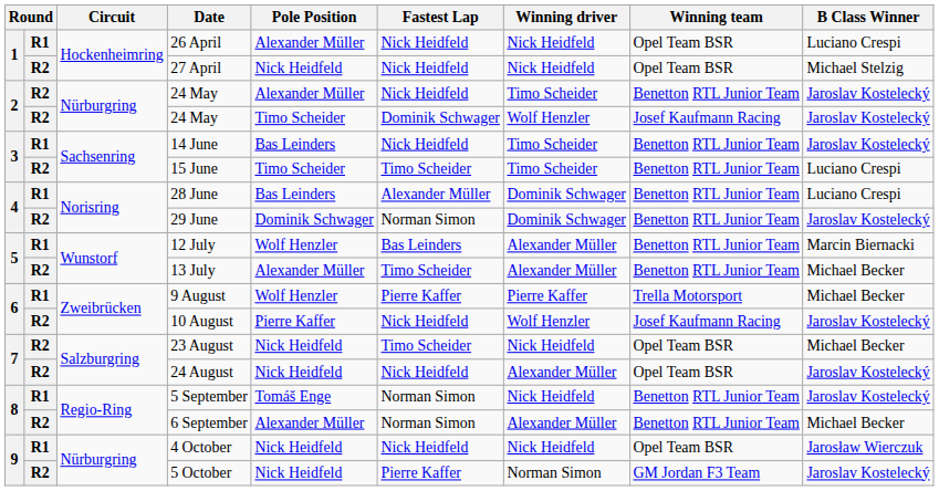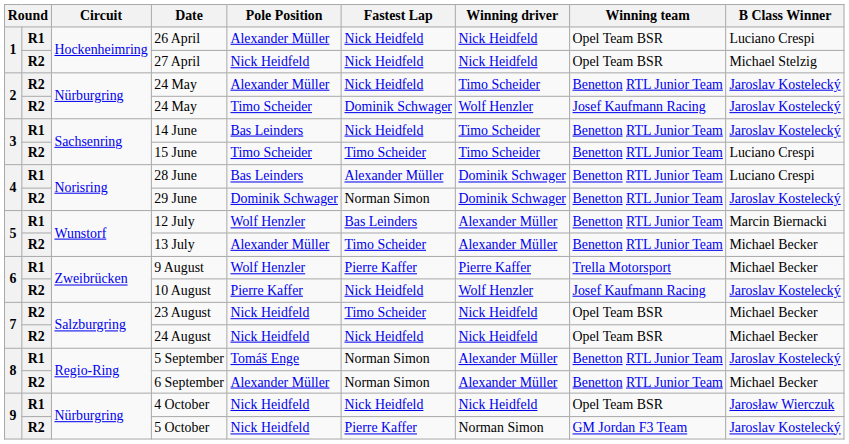24 August | Winning driver: Alexander Müller -> Nick Heidfeld
24 August | B Class Winner: Jaroslav Kostelecký -> Michael Becker
5 September | Winning driver: Nick Heidfeld -> Alexander Müller
